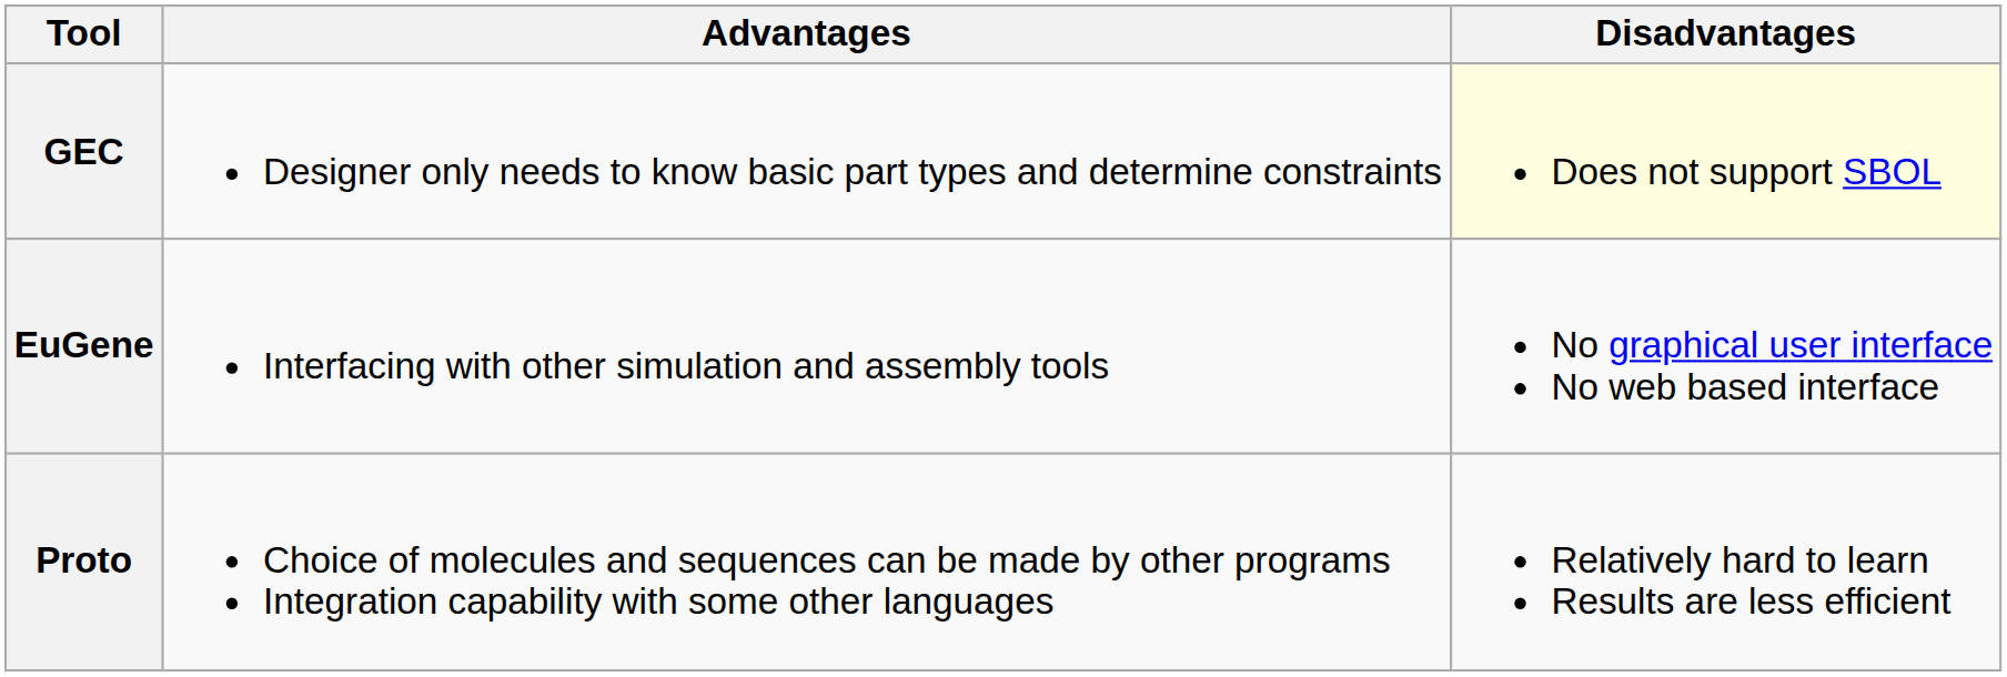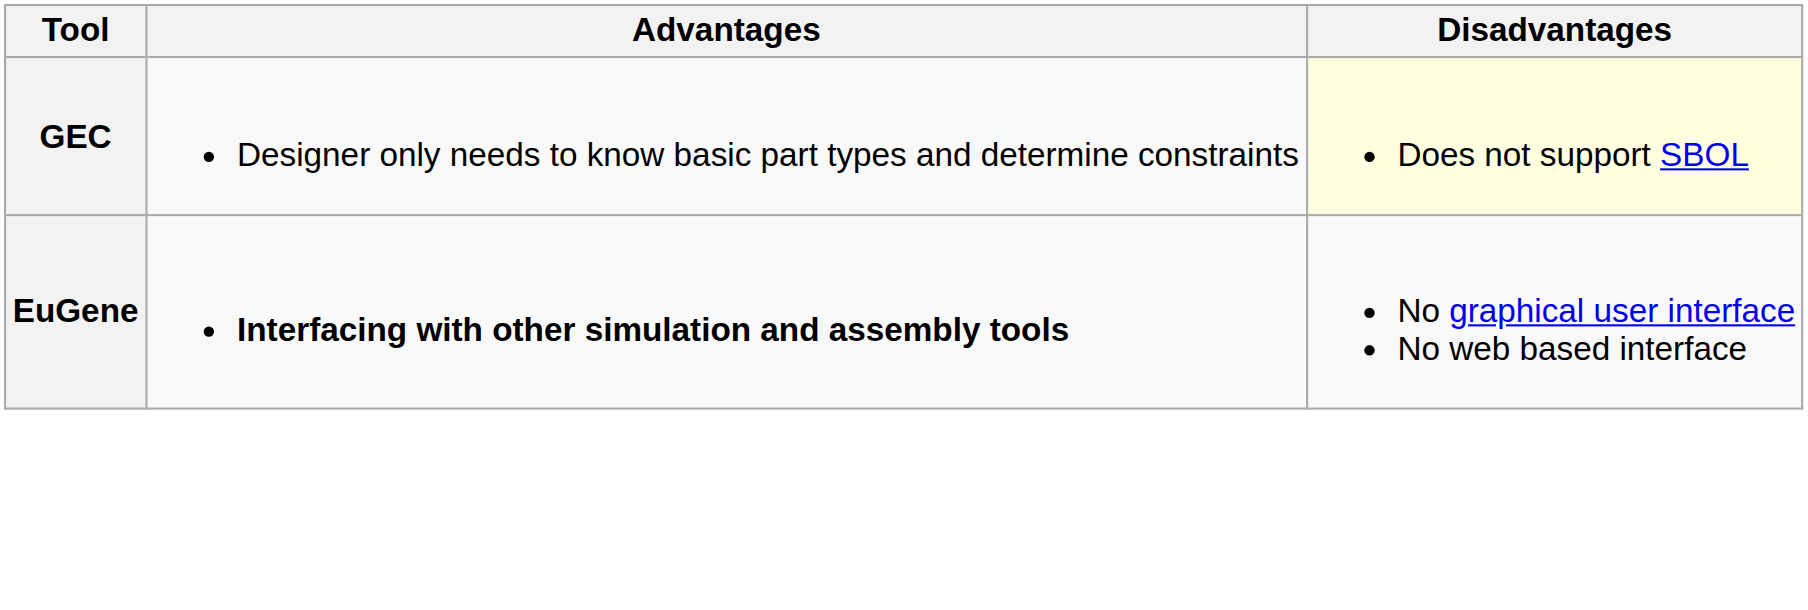EuGene | Advantages: normal -> bold
- row: Proto | Choice of molecules and sequences can be made by other programs Integration capability with some other languages | Relatively hard to learn Results are less efficient
